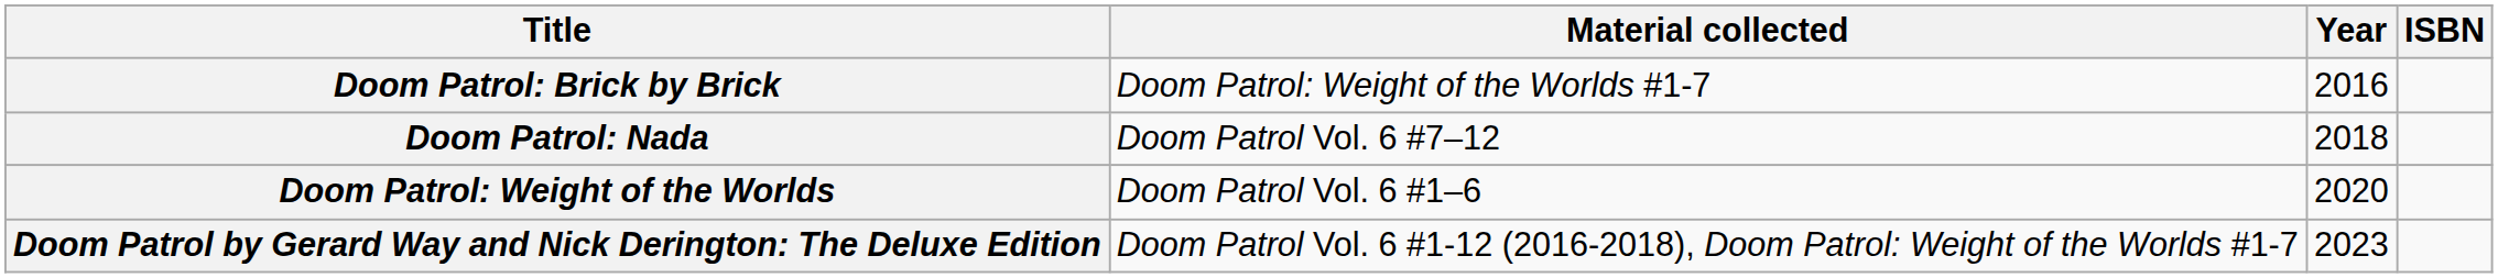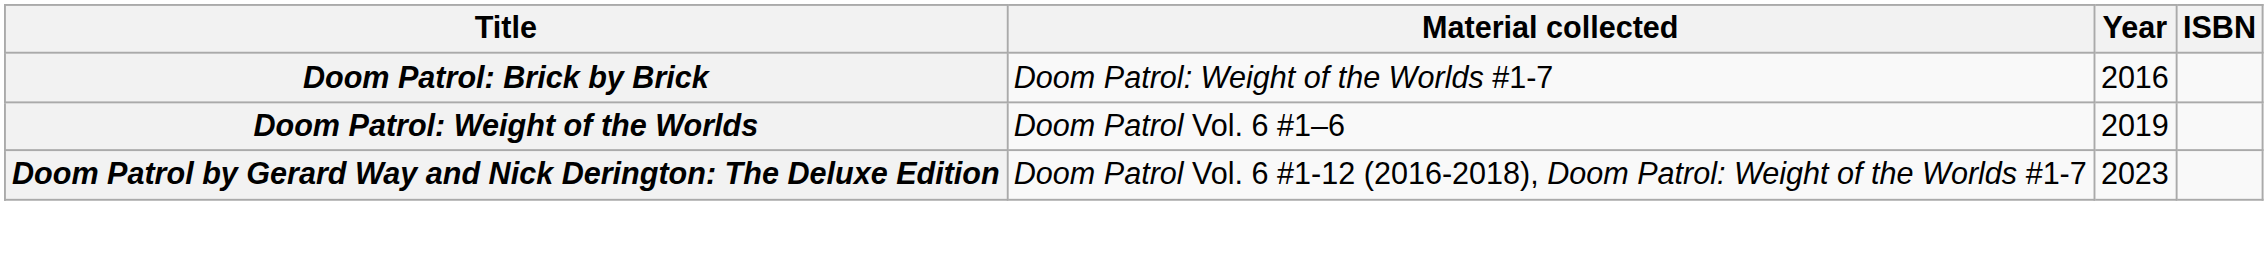- row: Doom Patrol: Nada | Doom Patrol Vol. 6 #7–12 | 2018
Doom Patrol: Weight of the Worlds | Year: 2020 -> 2019
